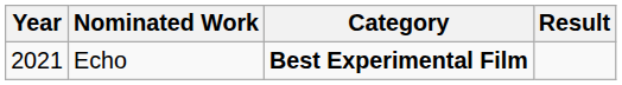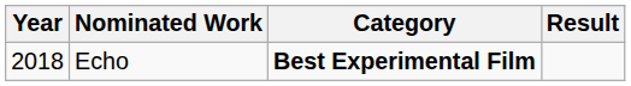Echo | Year: 2021 -> 2018
